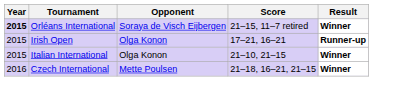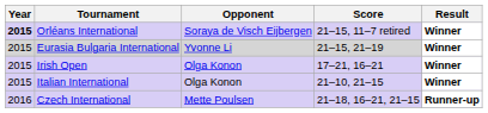+ row: 2015 | Eurasia Bulgaria International | Yvonne Li | 21–15, 21–19 | Winner
Irish Open | Result: Runner-up -> Winner
Czech International | Result: Winner -> Runner-up
